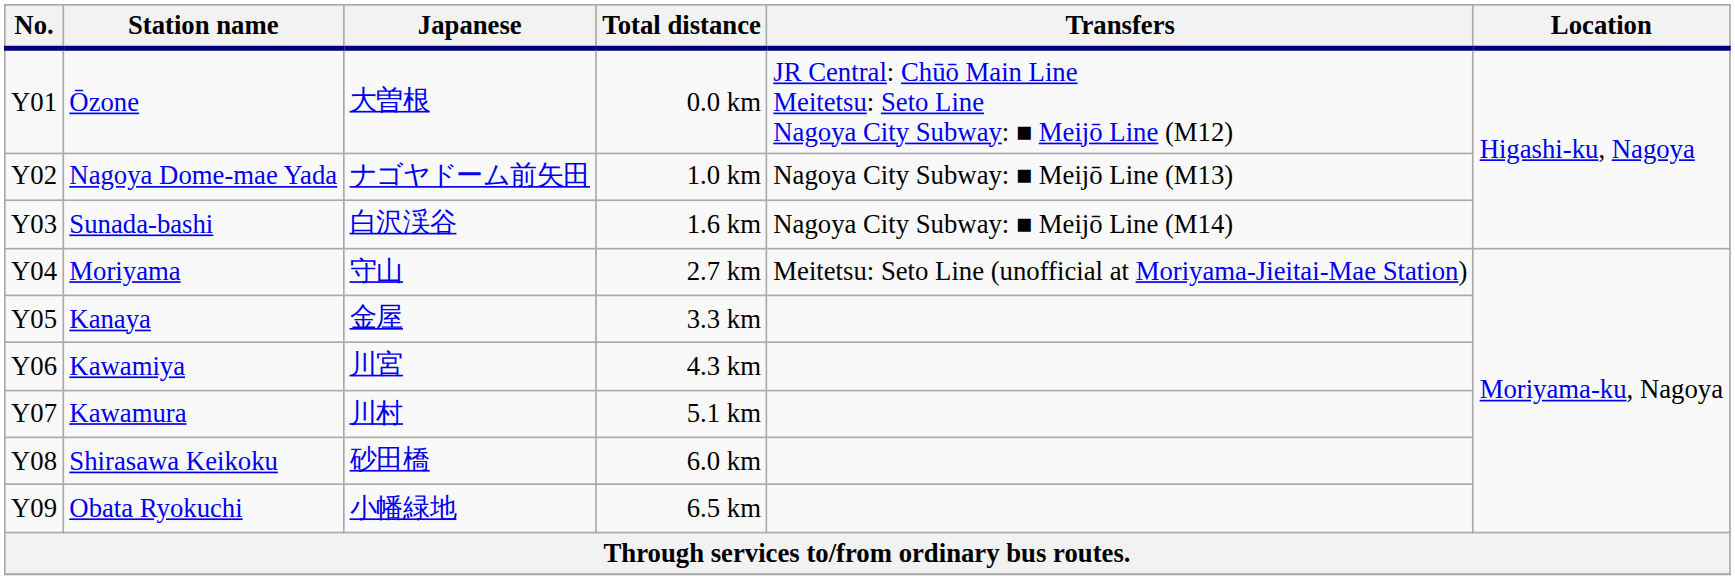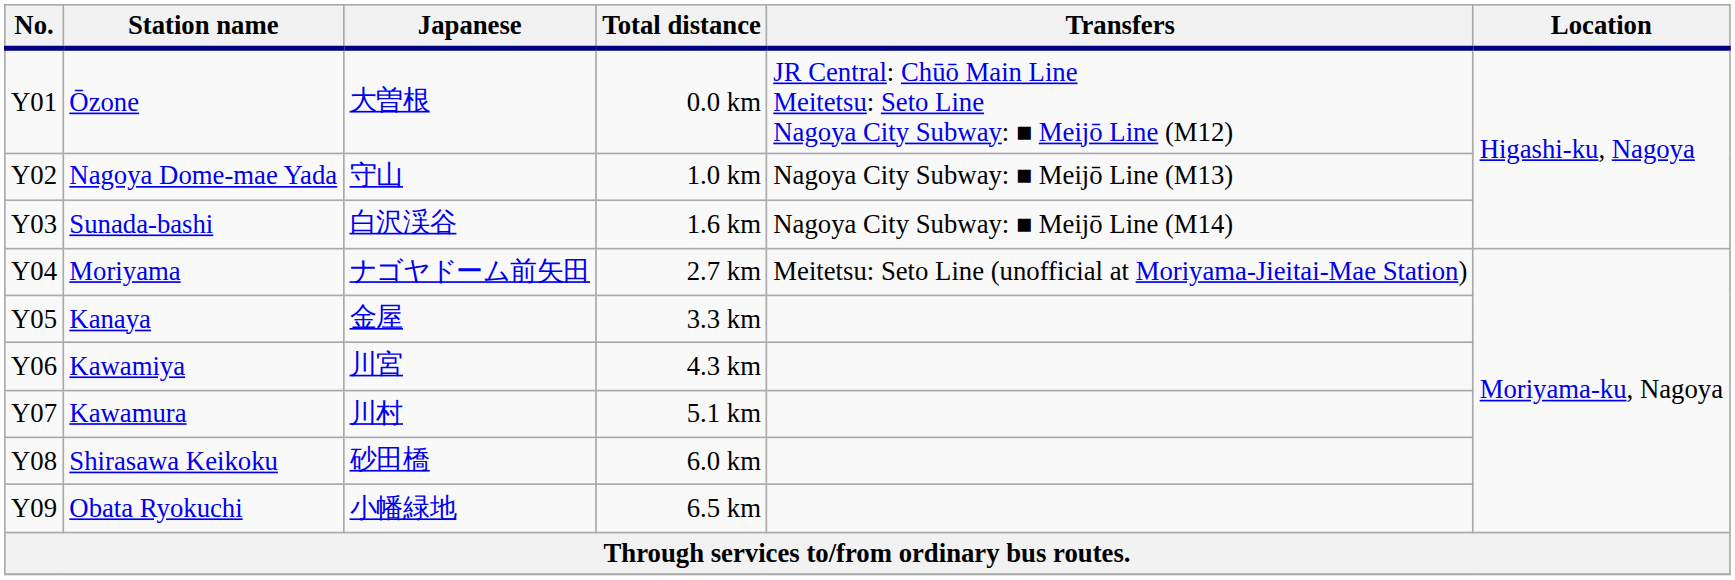Nagoya Dome-mae Yada | Japanese: ナゴヤドーム前矢田 -> 守山
Moriyama | Japanese: 守山 -> ナゴヤドーム前矢田
